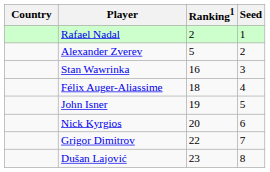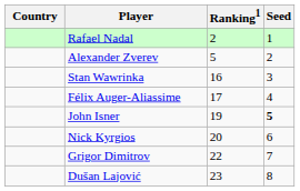Félix Auger-Aliassime | Ranking1: 18 -> 17
John Isner | Seed: normal -> bold
